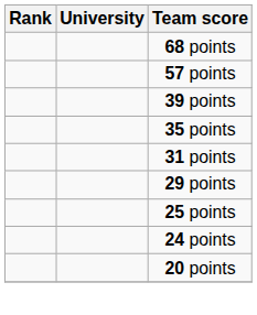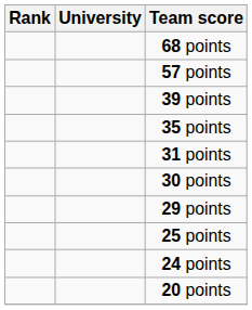+ row: 30 points
